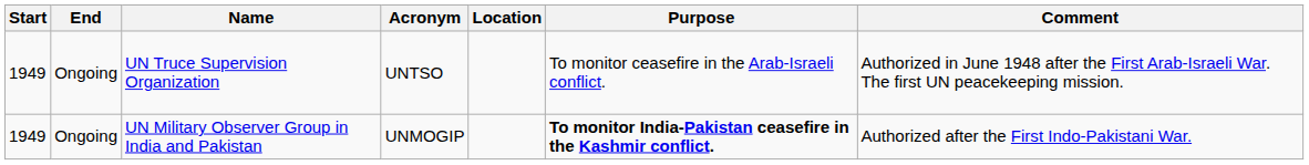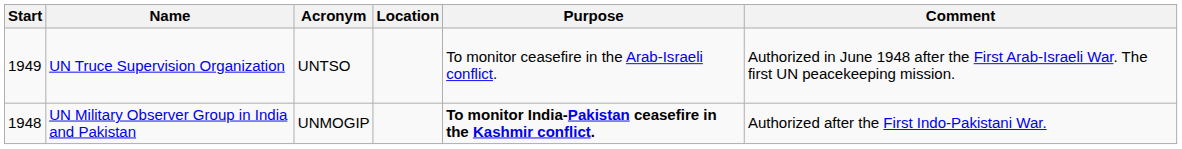- column: End | Ongoing | Ongoing
UN Military Observer Group in India and Pakistan | Start: 1949 -> 1948
